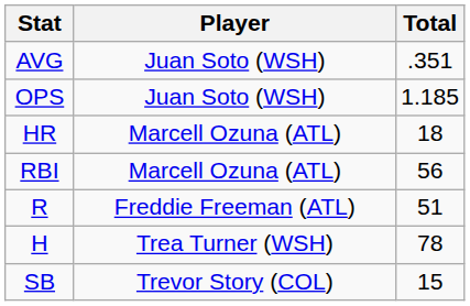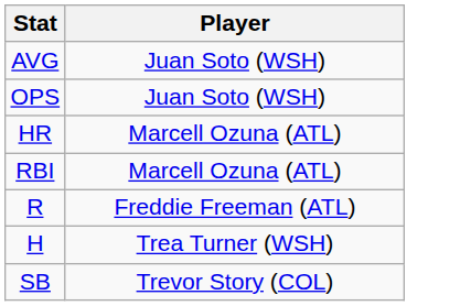- column: Total | .351 | 1.185 | 18 | 56 | 51 | 78 | 15
